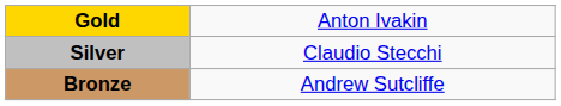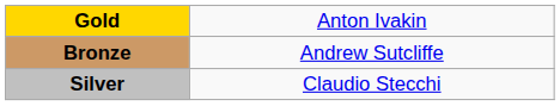rows swapped: Silver <-> Bronze
